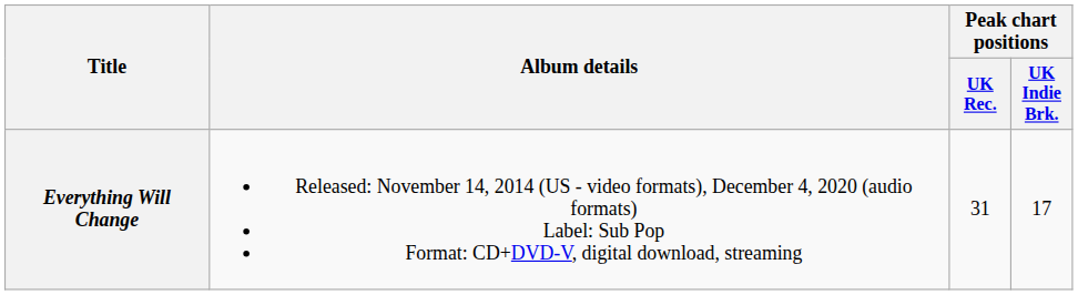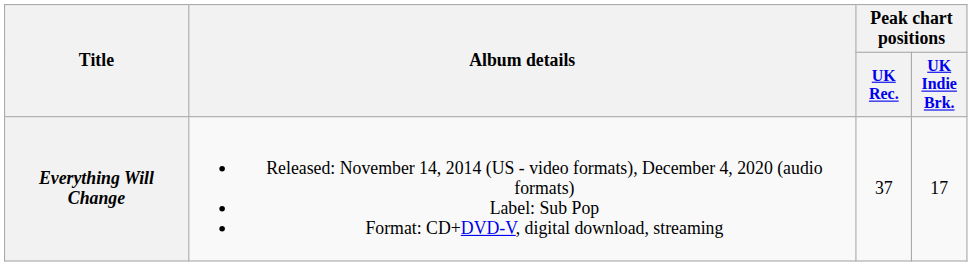Everything Will Change | Peak chart positions / UK Rec.: 31 -> 37
